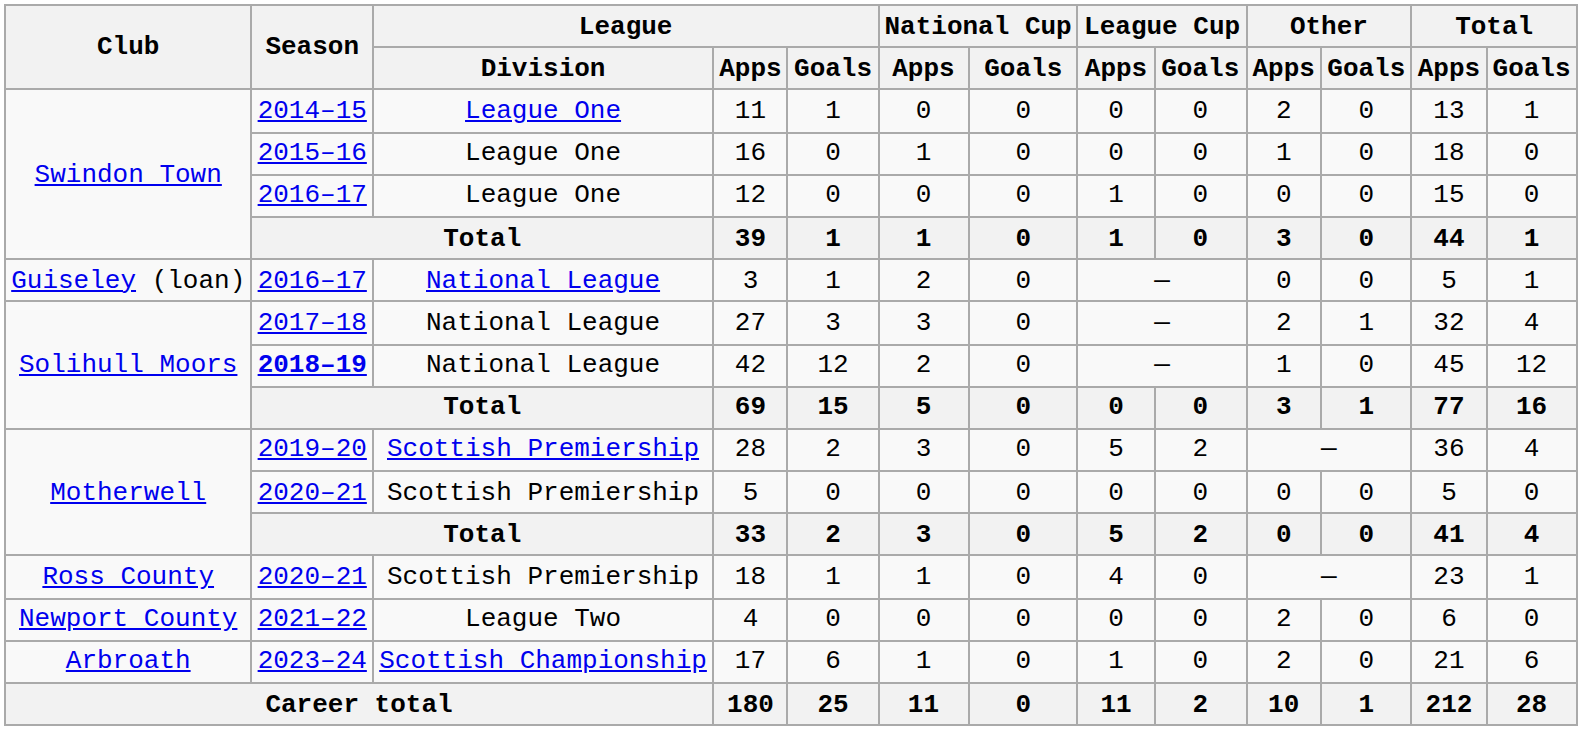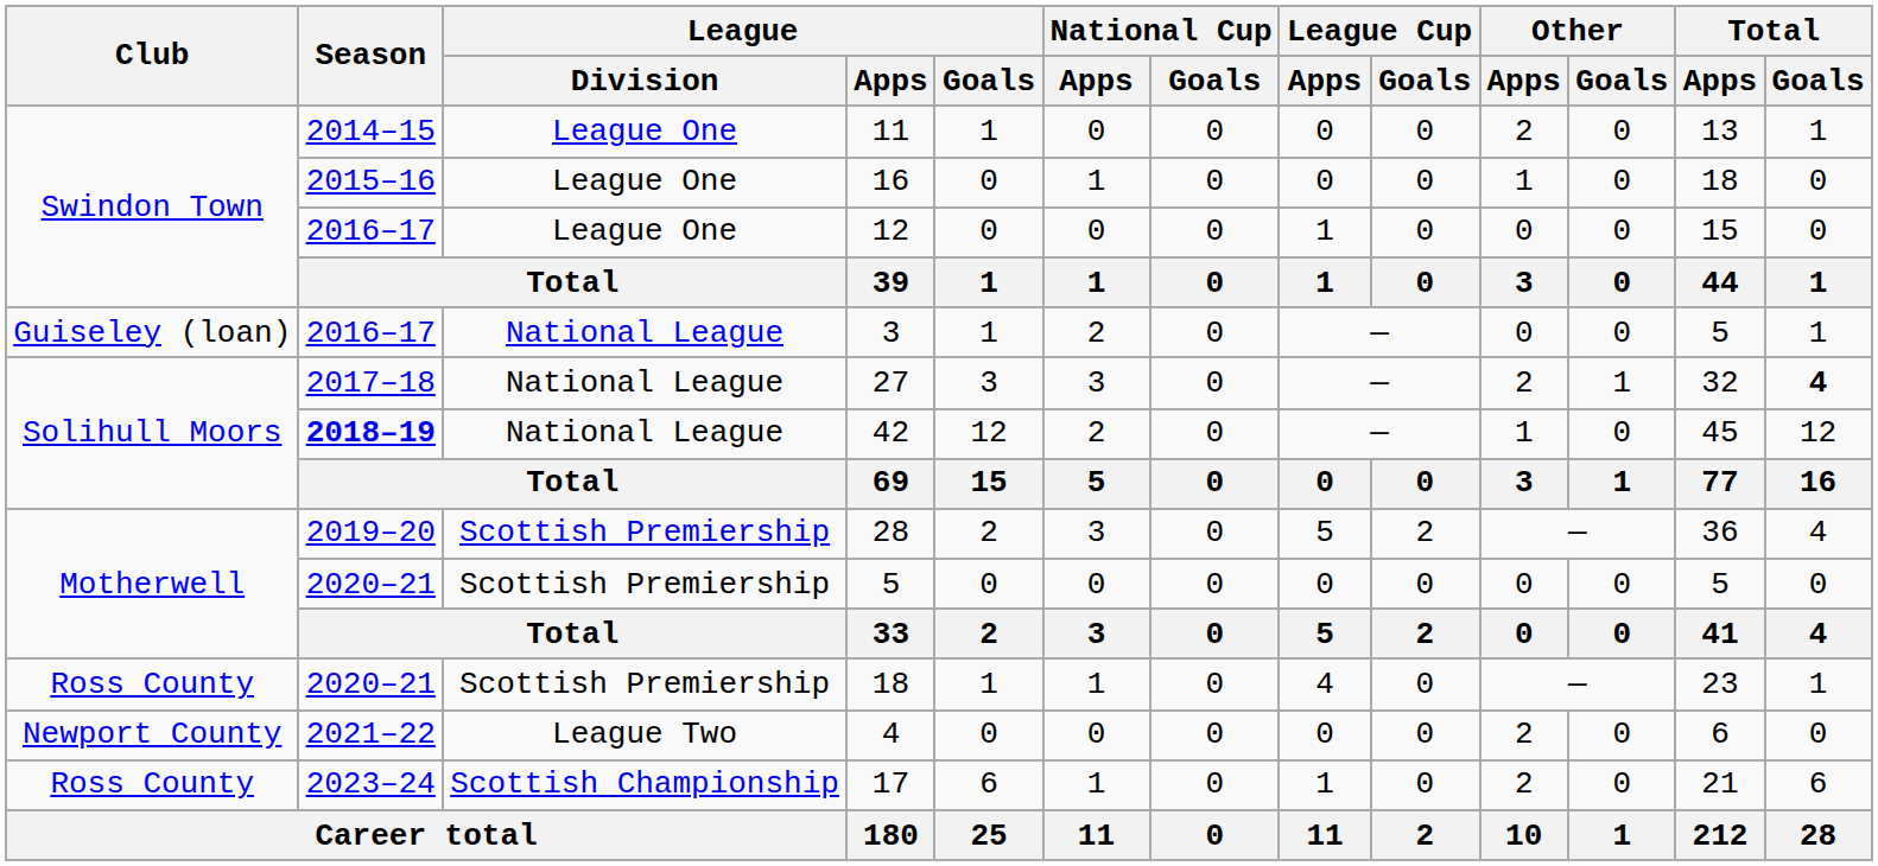27 | Total / Goals: normal -> bold
17 | Club: Arbroath -> Ross County
